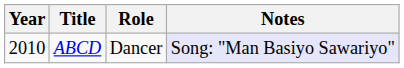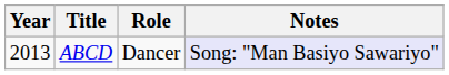ABCD | Year: 2010 -> 2013
